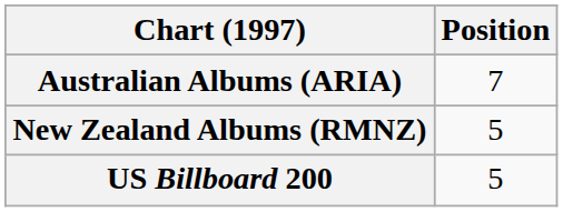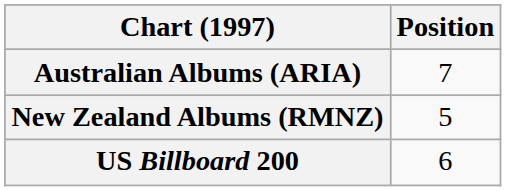US Billboard 200 | Position: 5 -> 6
